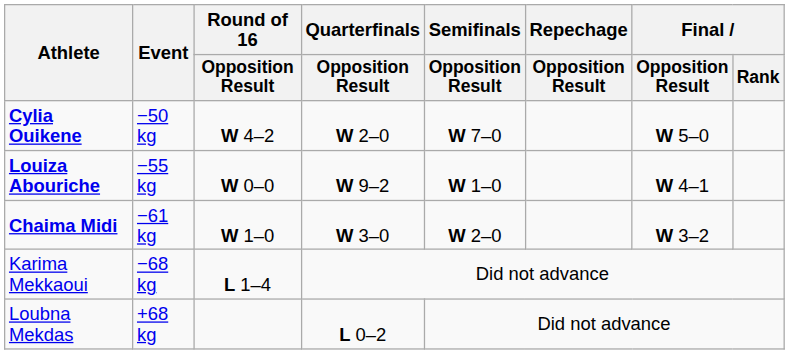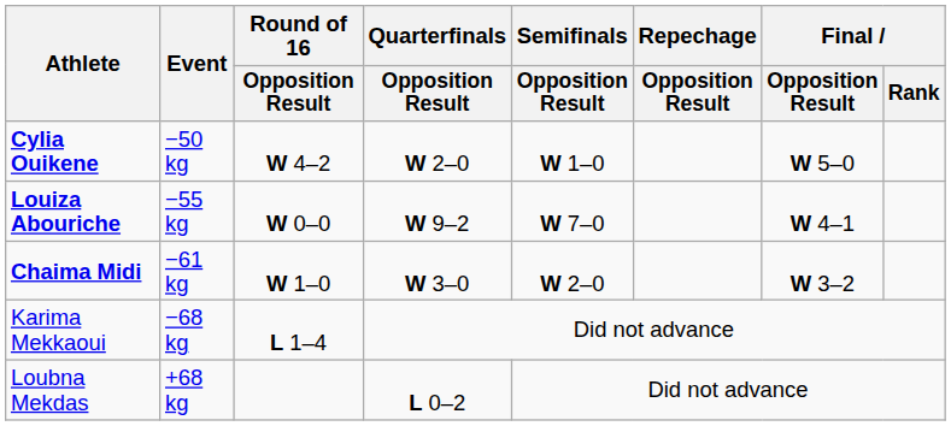Cylia Ouikene | Semifinals / Opposition Result: W 7–0 -> W 1–0
Louiza Abouriche | Semifinals / Opposition Result: W 1–0 -> W 7–0
